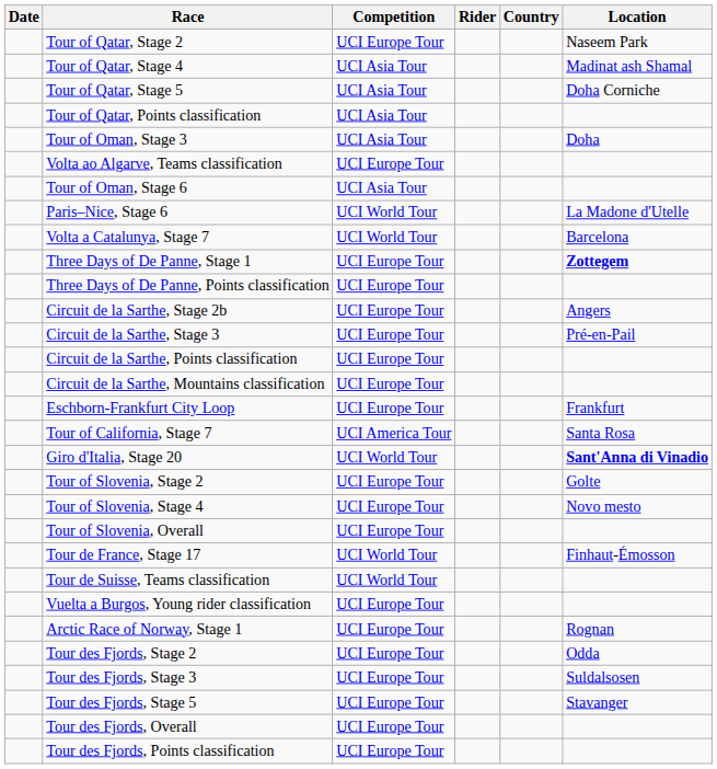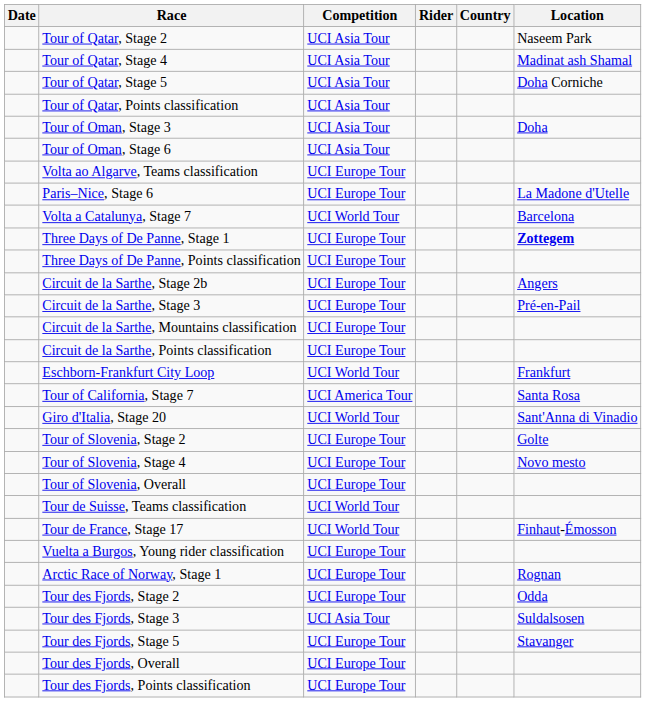Tour of Qatar, Stage 2 | Competition: UCI Europe Tour -> UCI Asia Tour
rows swapped: Tour of Oman, Stage 6 <-> Volta ao Algarve, Teams classification
Paris–Nice, Stage 6 | Competition: UCI World Tour -> UCI Europe Tour
rows swapped: Circuit de la Sarthe, Points classification <-> Circuit de la Sarthe, Mountains classification
Eschborn-Frankfurt City Loop | Competition: UCI Europe Tour -> UCI World Tour
Giro d'Italia, Stage 20 | Location: bold -> normal
rows swapped: Tour de Suisse, Teams classification <-> Tour de France, Stage 17
Tour des Fjords, Stage 3 | Competition: UCI Europe Tour -> UCI Asia Tour
